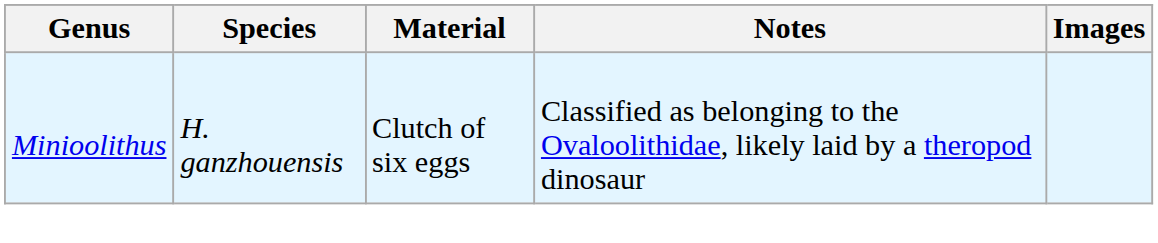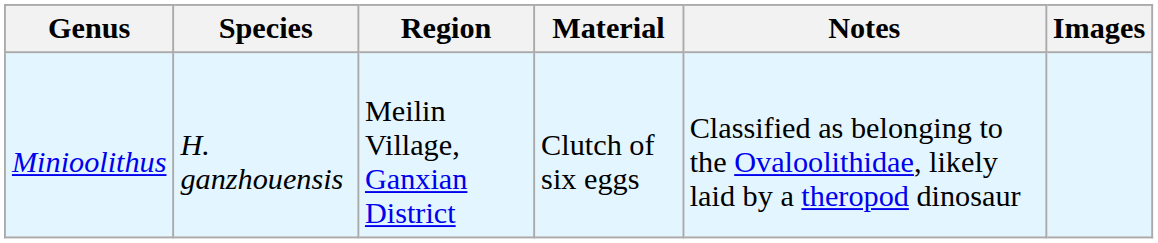+ column: Region | Meilin Village, Ganxian District
